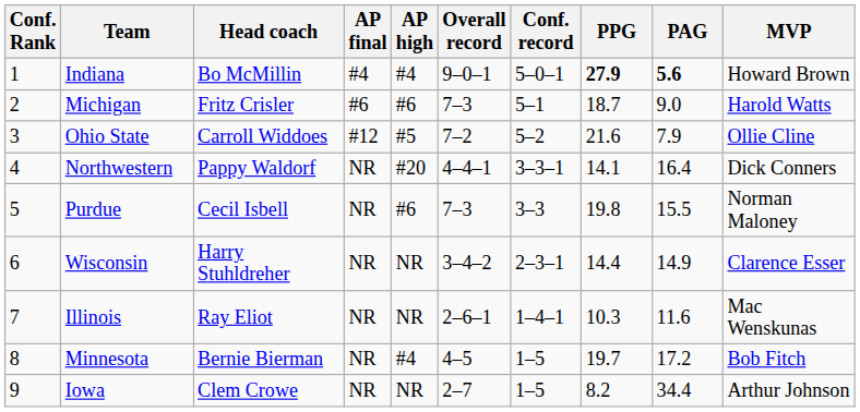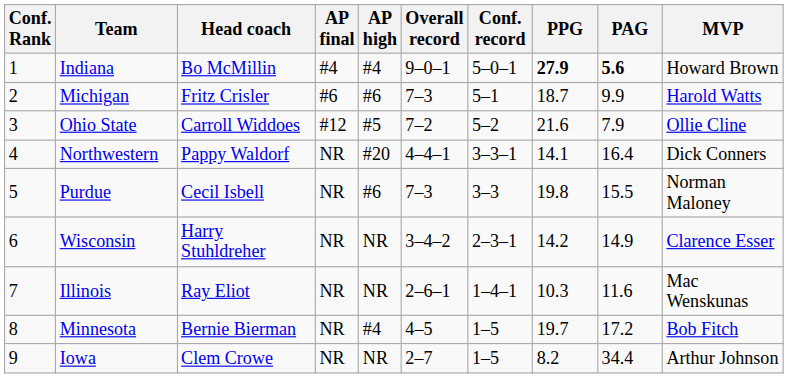Michigan | PAG: 9.0 -> 9.9
Wisconsin | PPG: 14.4 -> 14.2
